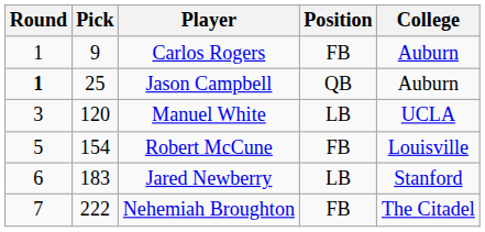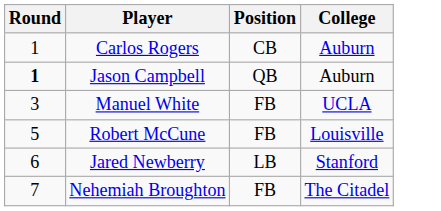- column: Pick | 9 | 25 | 120 | 154 | 183 | 222
Carlos Rogers | Position: FB -> CB
Manuel White | Position: LB -> FB
